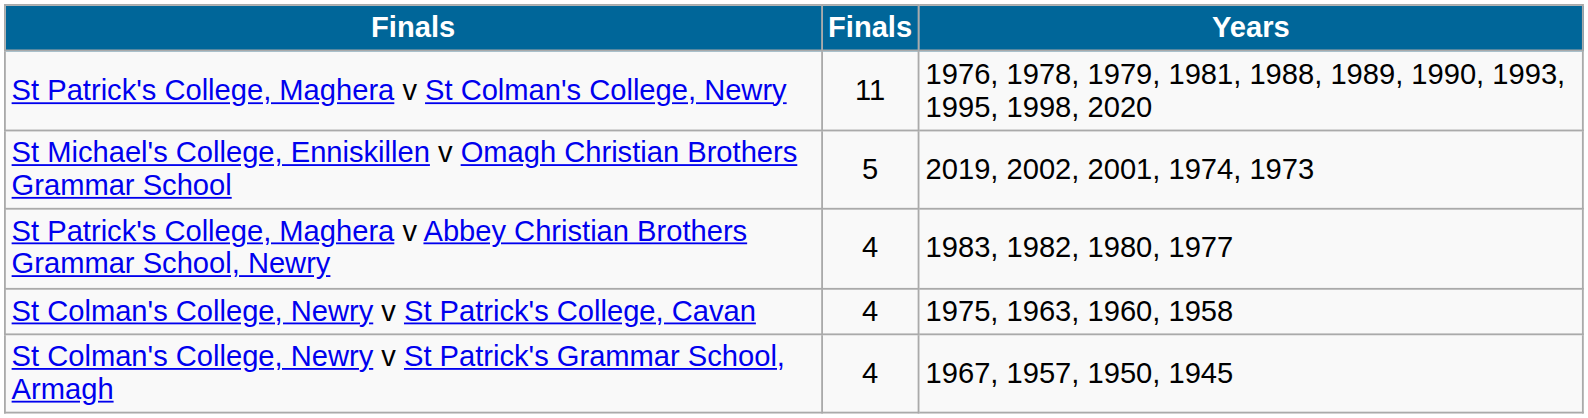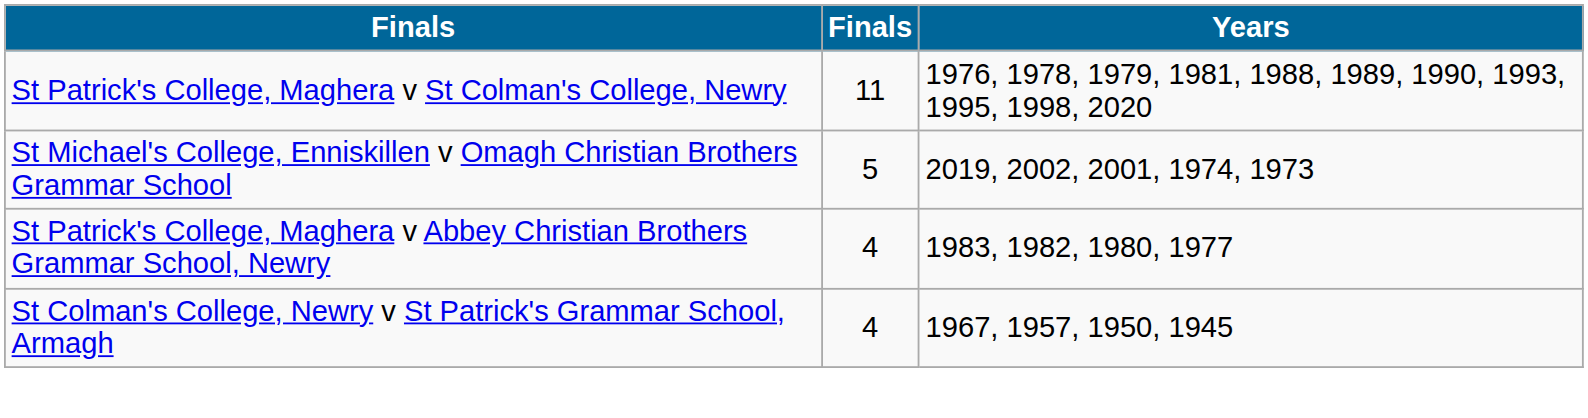- row: St Colman's College, Newry v St Patrick's College, Cavan | 4 | 1975, 1963, 1960, 1958
